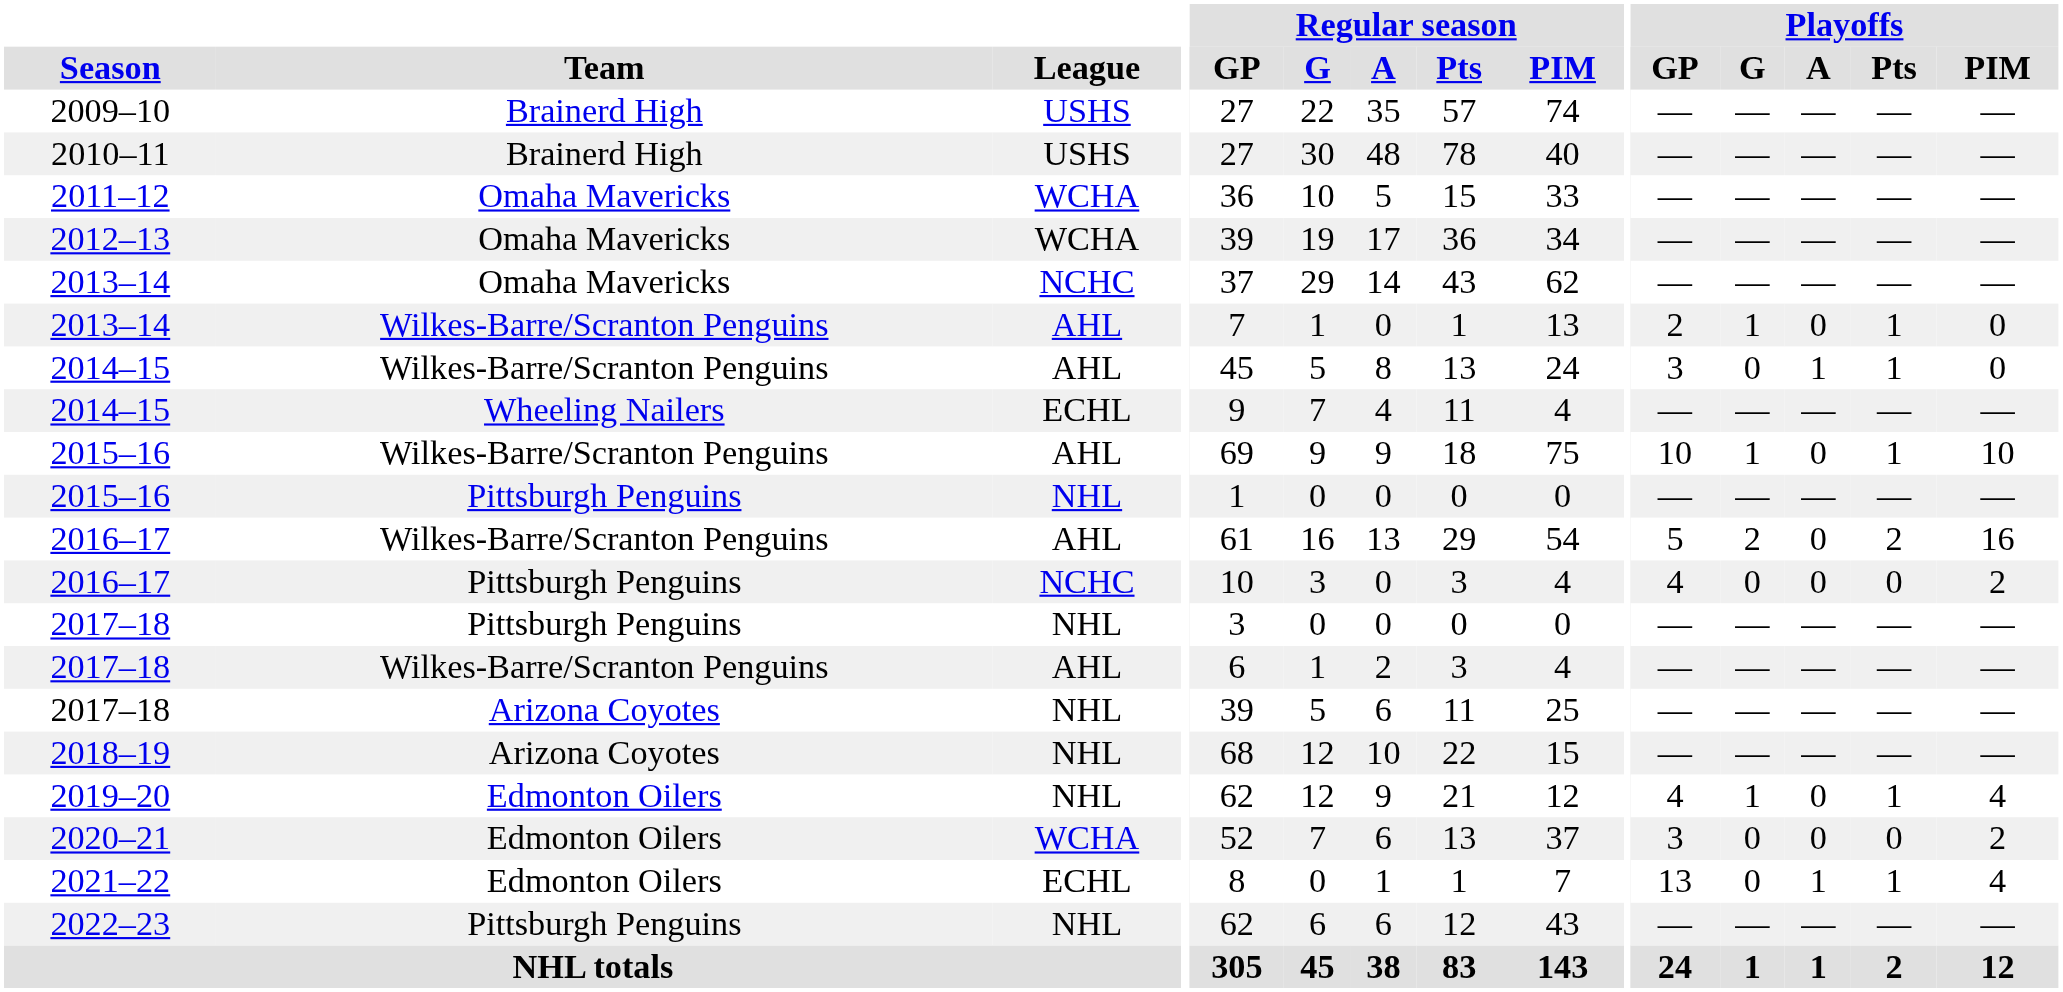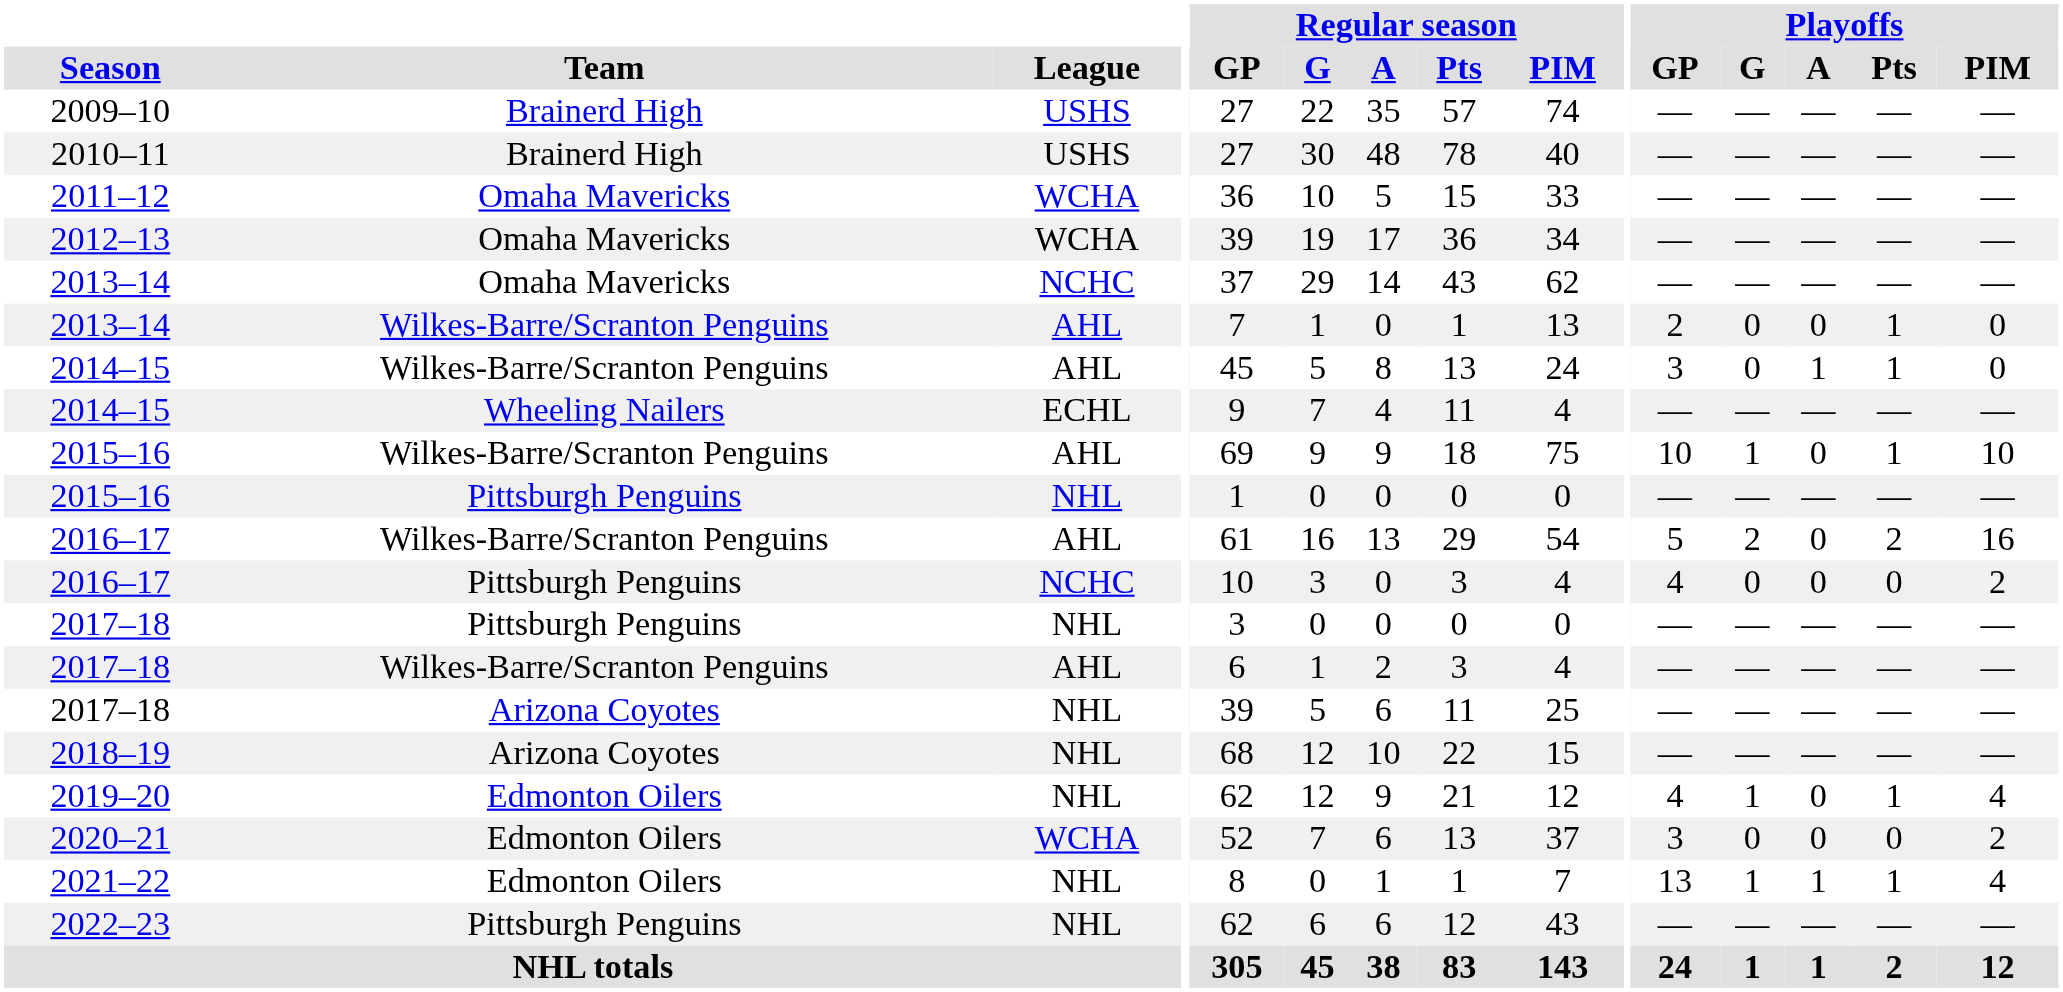2013–14 / Wilkes-Barre/Scranton Penguins | Playoffs / G: 1 -> 0
2021–22 | League: ECHL -> NHL
2021–22 | Playoffs / G: 0 -> 1
